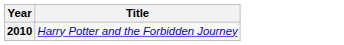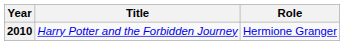+ column: Role | Hermione Granger
